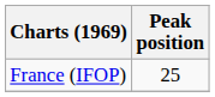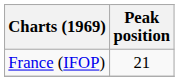France (IFOP) | Peak position: 25 -> 21
